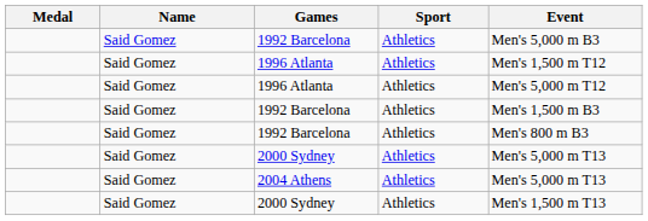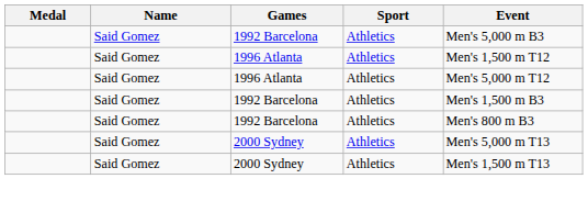- row: Said Gomez | 2004 Athens | Athletics | Men's 5,000 m T13
